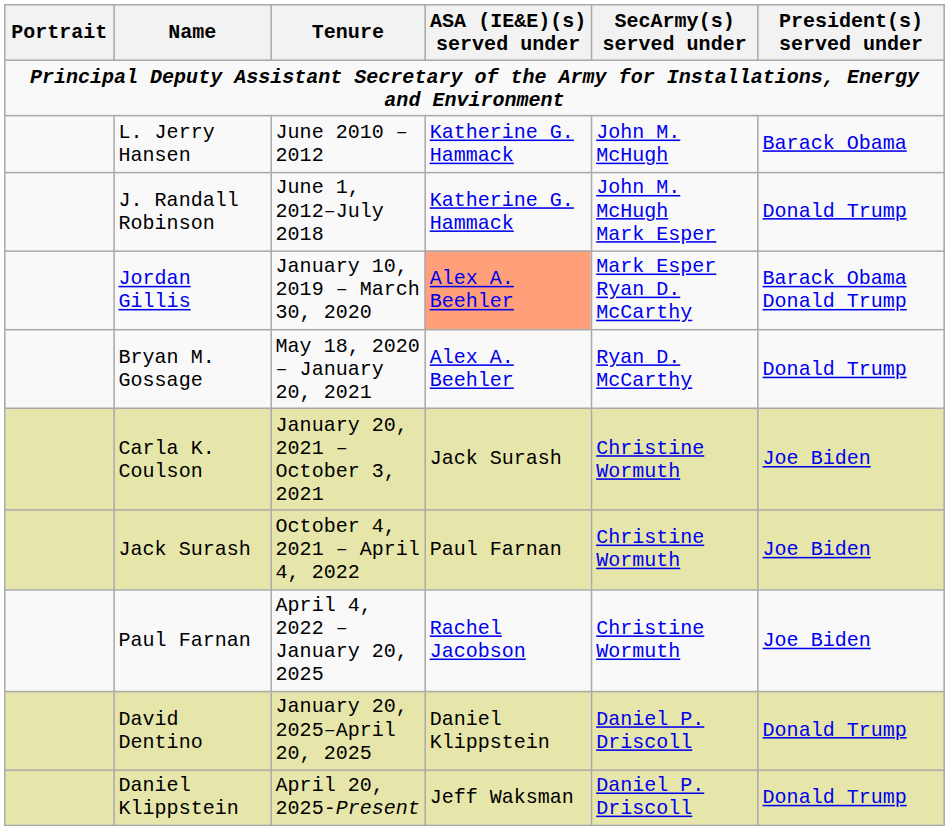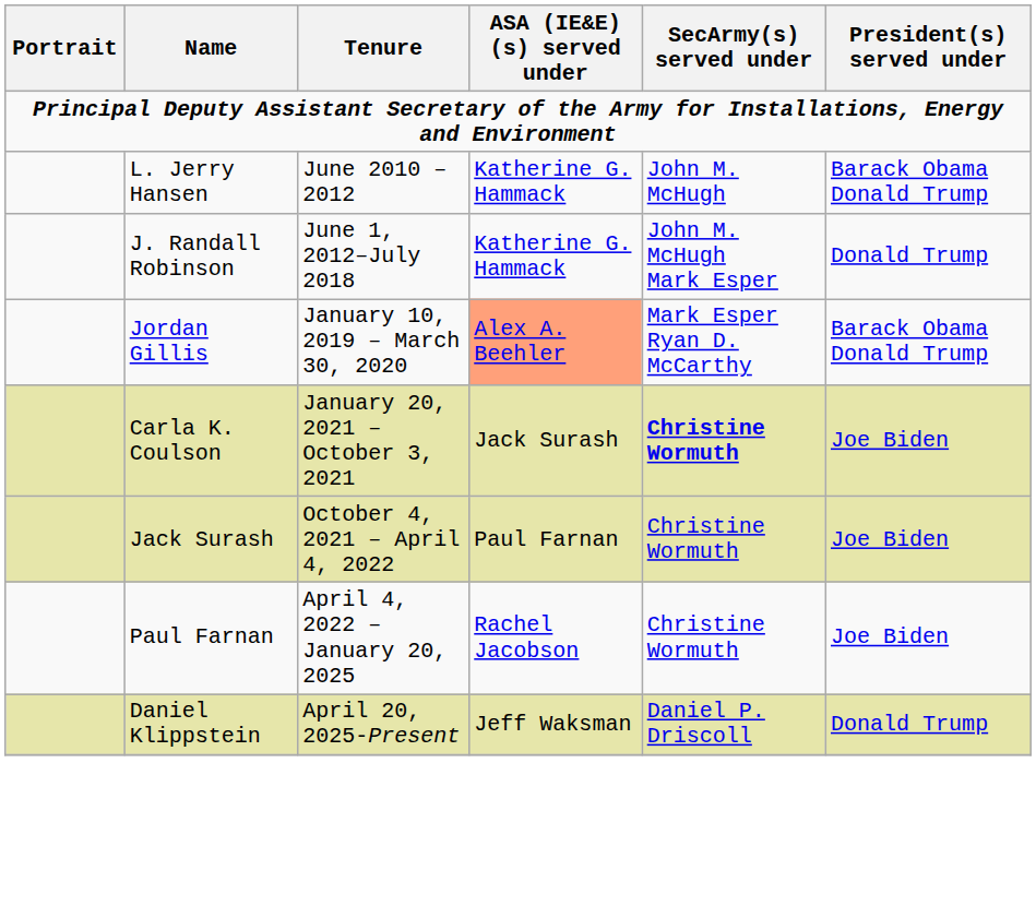L. Jerry Hansen | President(s) served under: Barack Obama -> Barack Obama Donald Trump
- row: Bryan M. Gossage | May 18, 2020 – January 20, 2021 | Alex A. Beehler | Ryan D. McCarthy | Donald Trump
Carla K. Coulson | SecArmy(s) served under: normal -> bold
- row: David Dentino | January 20, 2025–April 20, 2025 | Daniel Klippstein | Daniel P. Driscoll | Donald Trump
